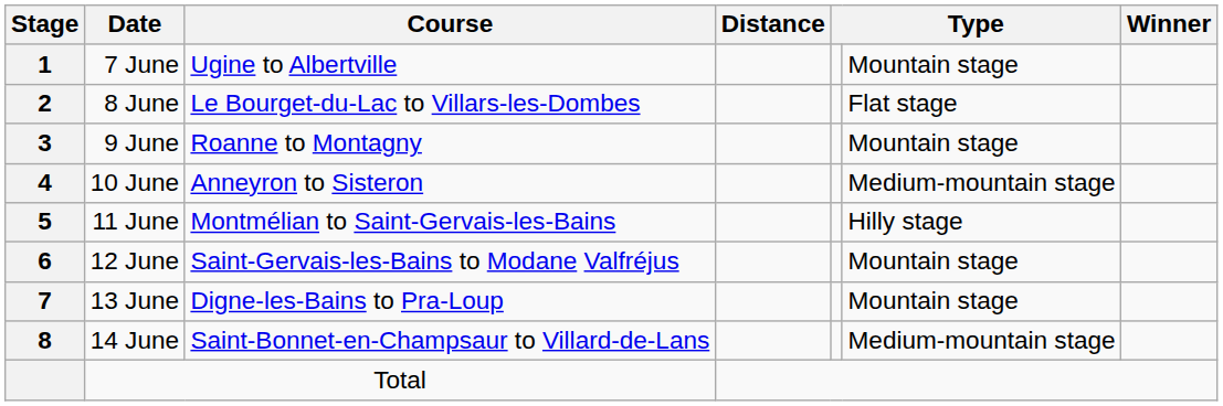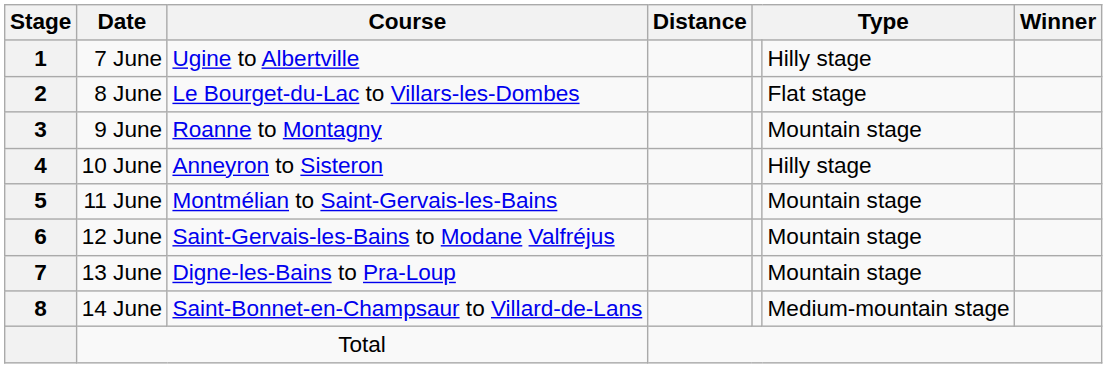7 June | column 6: Mountain stage -> Hilly stage
10 June | column 6: Medium-mountain stage -> Hilly stage
11 June | column 6: Hilly stage -> Mountain stage
